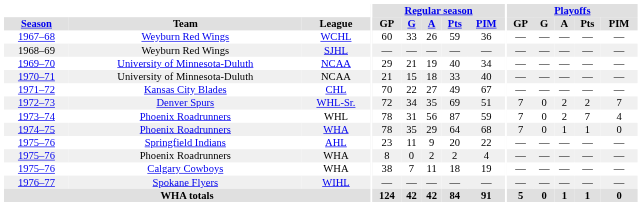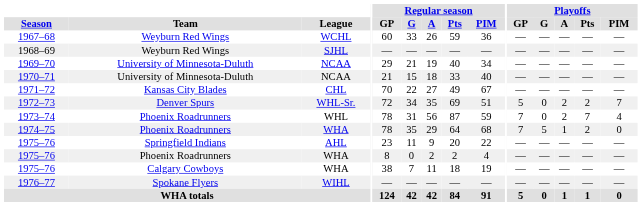1972–73 | Playoffs / GP: 7 -> 5
1974–75 | Playoffs / G: 0 -> 5
1974–75 | Playoffs / Pts: 1 -> 2
